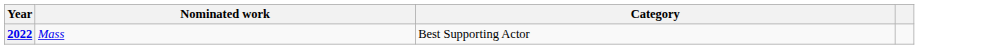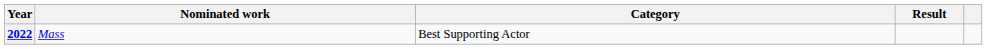+ column: Result
